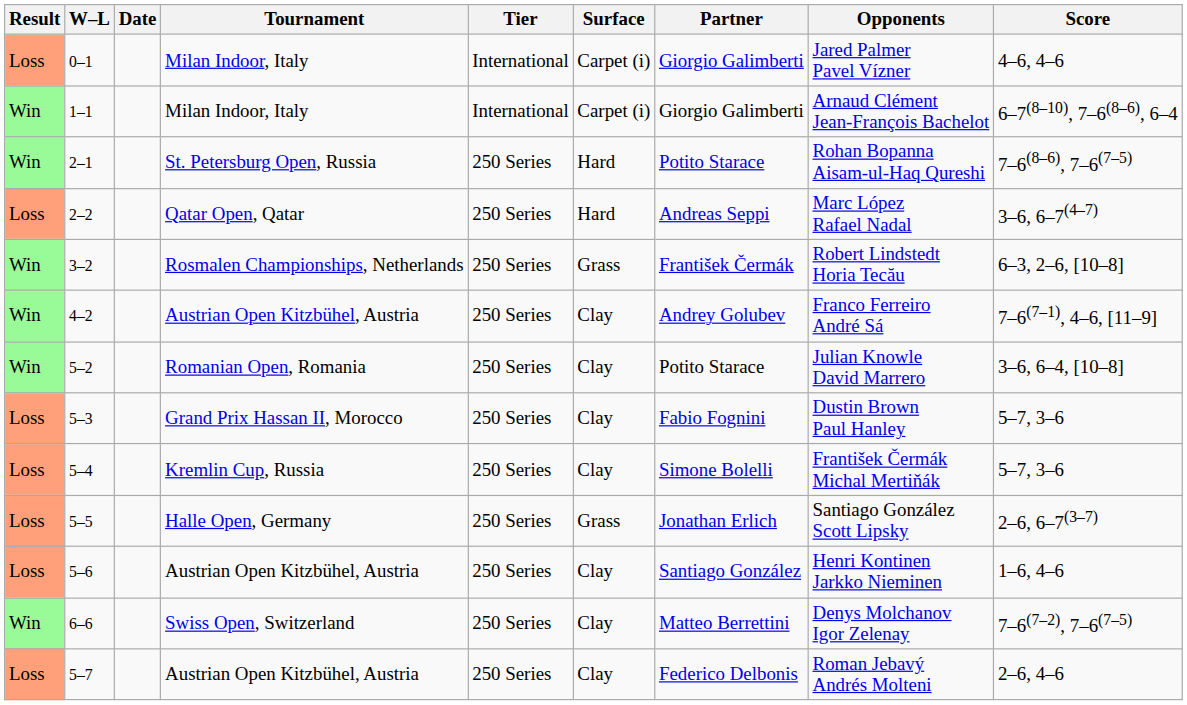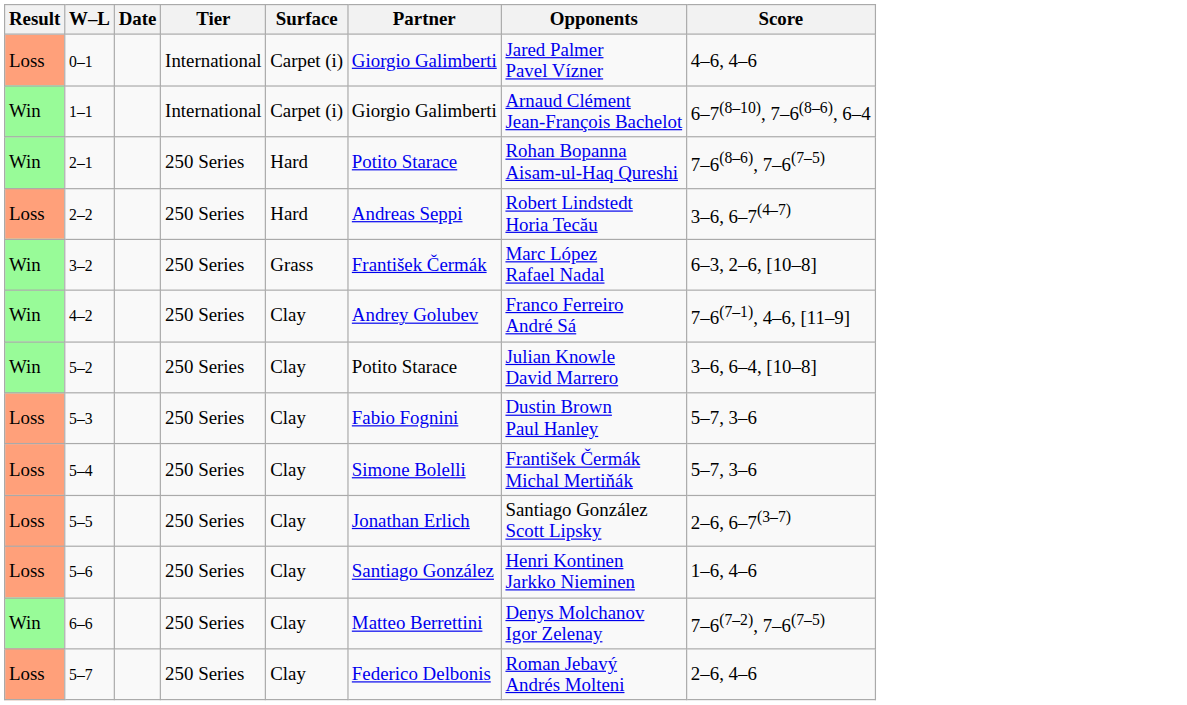- column: Tournament | Milan Indoor, Italy | Milan Indoor, Italy | St. Petersburg Open, Russia | Qatar Open, Qatar | Rosmalen Championships, Netherlands | Austrian Open Kitzbühel, Austria | Romanian Open, Romania | Grand Prix Hassan II, Morocco | Kremlin Cup, Russia | Halle Open, Germany | Austrian Open Kitzbühel, Austria | Swiss Open, Switzerland | Austrian Open Kitzbühel, Austria
2–2 | Opponents: Marc López Rafael Nadal -> Robert Lindstedt Horia Tecău
3–2 | Opponents: Robert Lindstedt Horia Tecău -> Marc López Rafael Nadal
5–5 | Surface: Grass -> Clay
